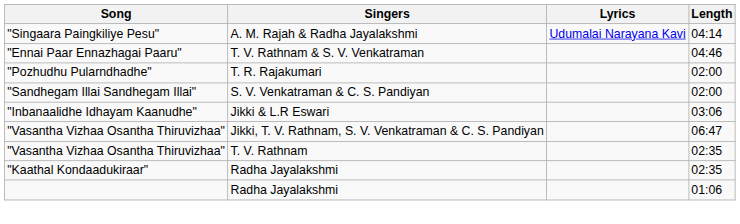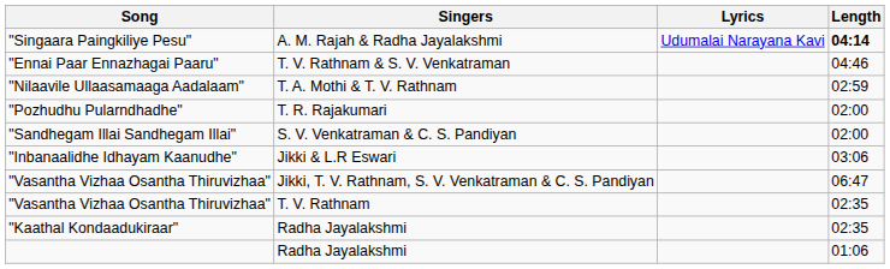"Singaara Paingkiliye Pesu" | Length: normal -> bold
+ row: "Nilaavile Ullaasamaaga Aadalaam" | T. A. Mothi & T. V. Rathnam | 02:59
